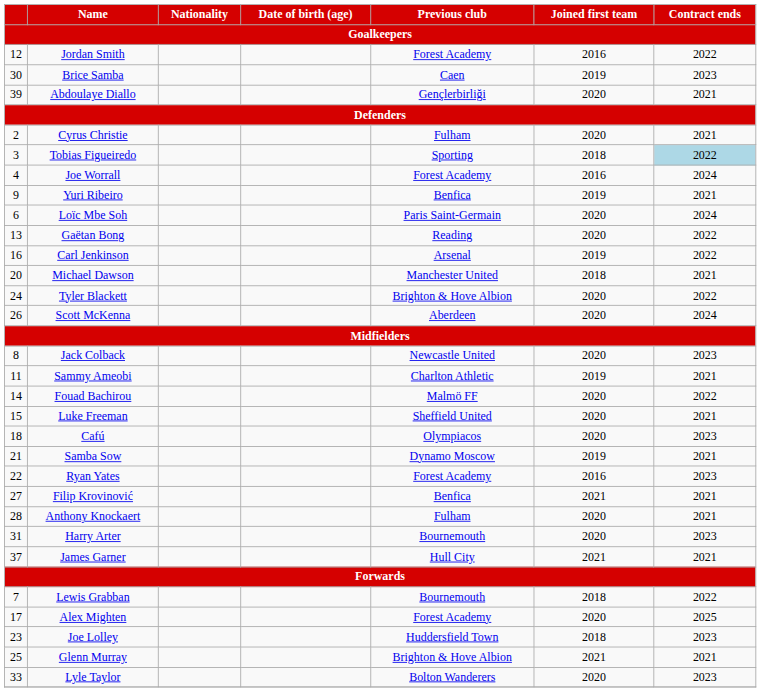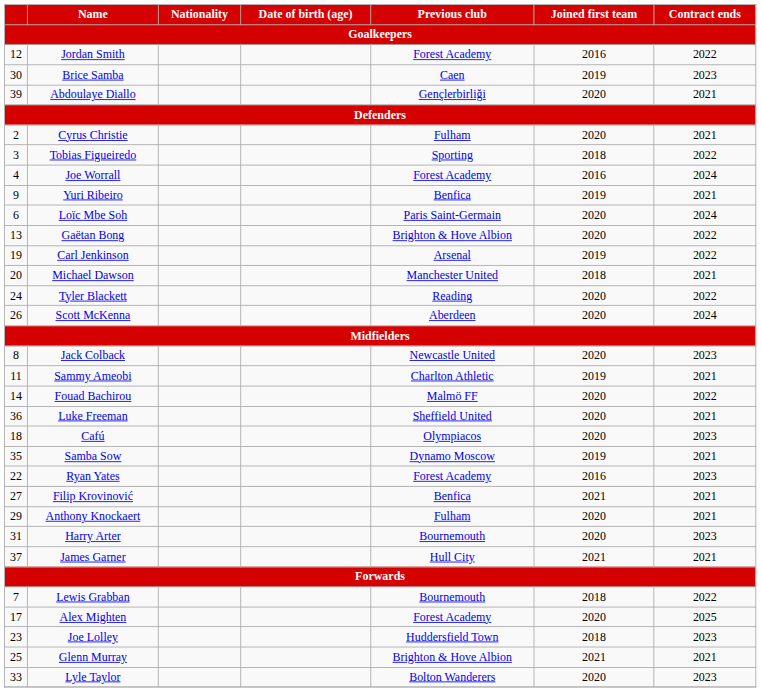Tobias Figueiredo | Contract ends: lightblue background -> no background
Gaëtan Bong | Previous club: Reading -> Brighton & Hove Albion
Carl Jenkinson | column 1: 16 -> 19
Tyler Blackett | Previous club: Brighton & Hove Albion -> Reading
Luke Freeman | column 1: 15 -> 36
Samba Sow | column 1: 21 -> 35
Anthony Knockaert | column 1: 28 -> 29
